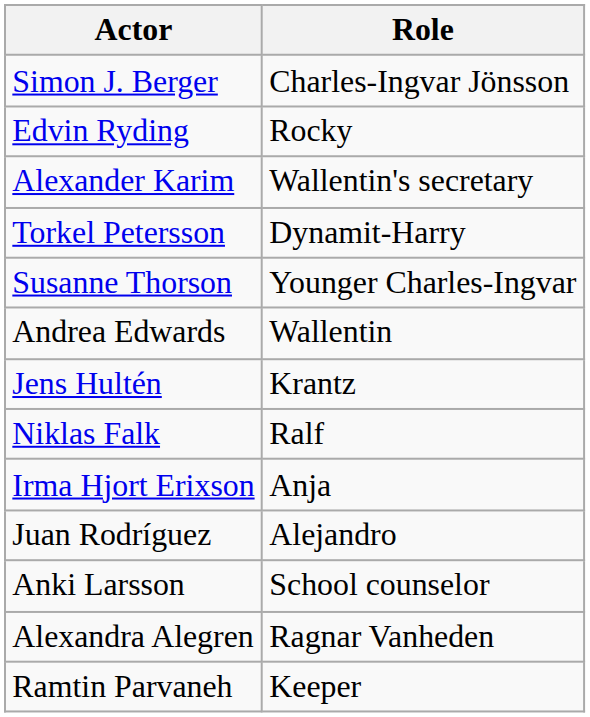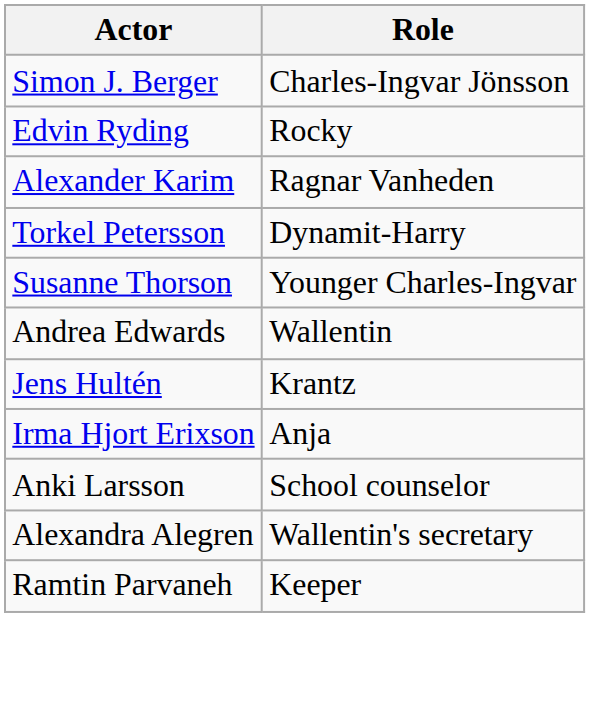Alexander Karim | Role: Wallentin's secretary -> Ragnar Vanheden
- row: Niklas Falk | Ralf
- row: Juan Rodríguez | Alejandro
Alexandra Alegren | Role: Ragnar Vanheden -> Wallentin's secretary
